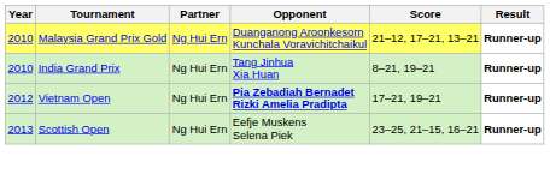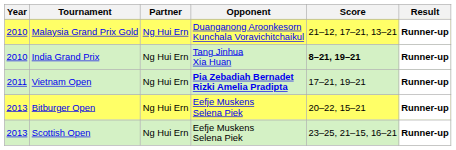India Grand Prix | Score: normal -> bold
Vietnam Open | Year: 2012 -> 2011
+ row: 2013 | Bitburger Open | Ng Hui Ern | Eefje Muskens Selena Piek | 20–22, 15–21 | Runner-up
